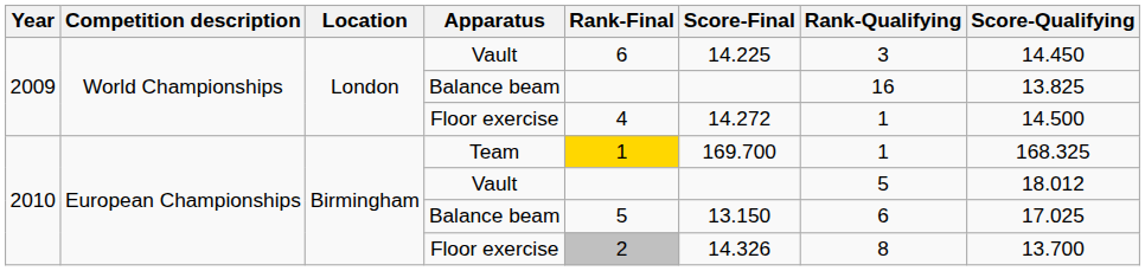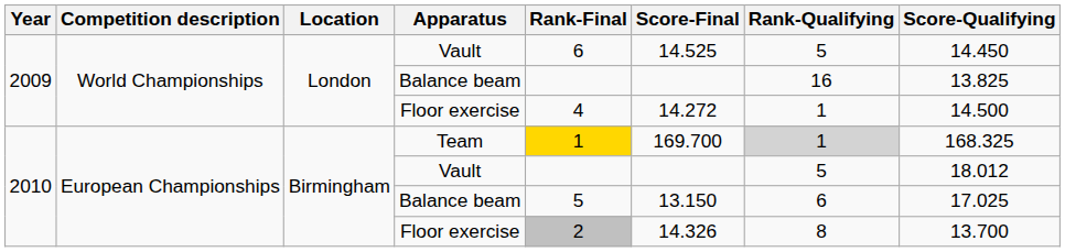2009 / Vault | Score-Final: 14.225 -> 14.525
2009 / Vault | Rank-Qualifying: 3 -> 5
Team | Rank-Qualifying: no background -> lightgrey background
